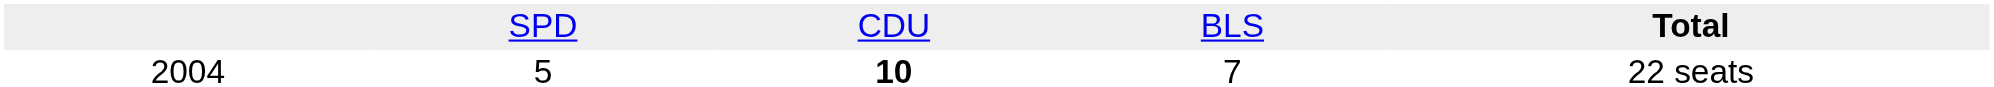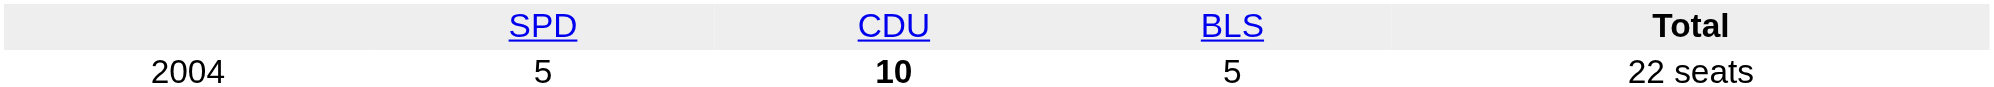2004 | column 4: 7 -> 5
